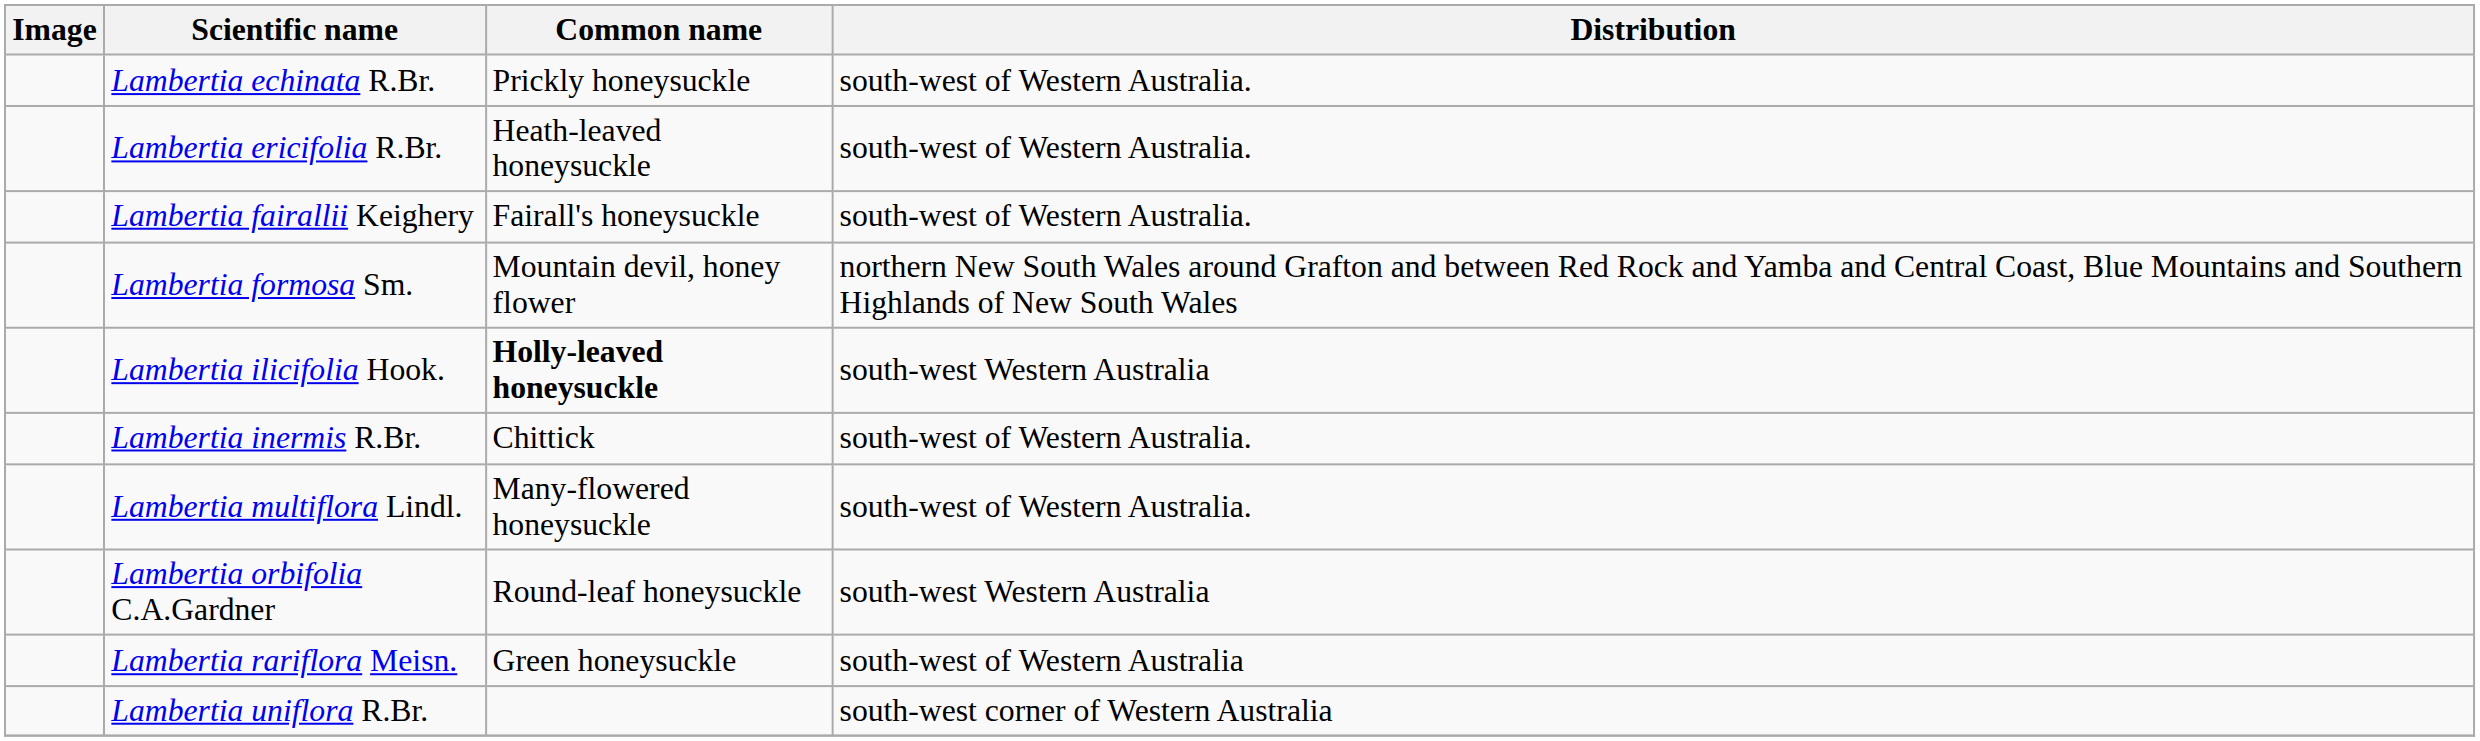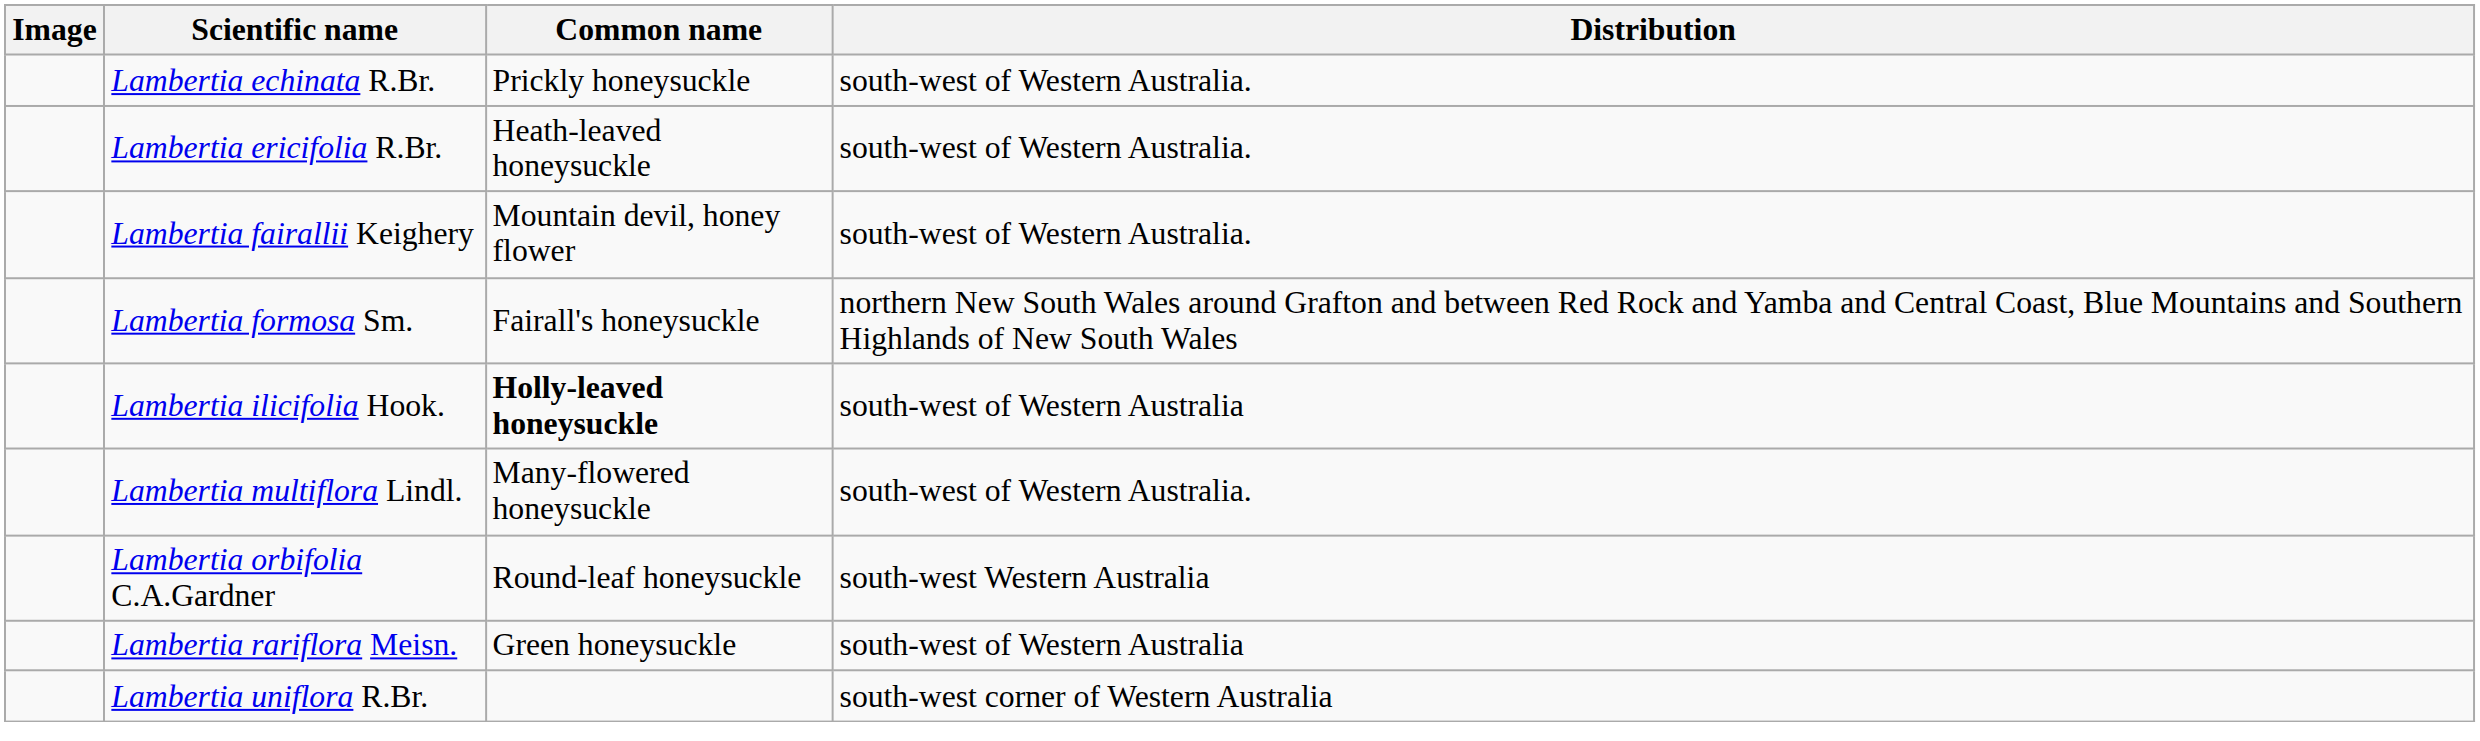Lambertia fairallii Keighery | Common name: Fairall's honeysuckle -> Mountain devil, honey flower
Lambertia formosa Sm. | Common name: Mountain devil, honey flower -> Fairall's honeysuckle
Lambertia ilicifolia Hook. | Distribution: south-west Western Australia -> south-west of Western Australia
- row: Lambertia inermis R.Br. | Chittick | south-west of Western Australia.
